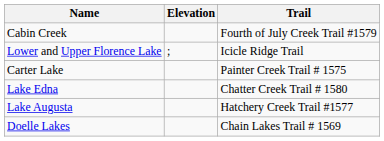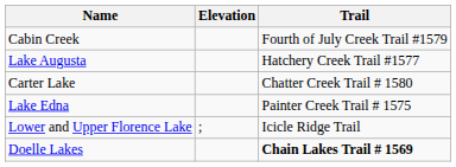rows swapped: Lake Augusta <-> Lower and Upper Florence Lake
Carter Lake | Trail: Painter Creek Trail # 1575 -> Chatter Creek Trail # 1580
Lake Edna | Trail: Chatter Creek Trail # 1580 -> Painter Creek Trail # 1575
Doelle Lakes | Trail: normal -> bold
